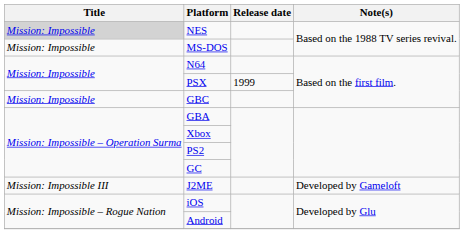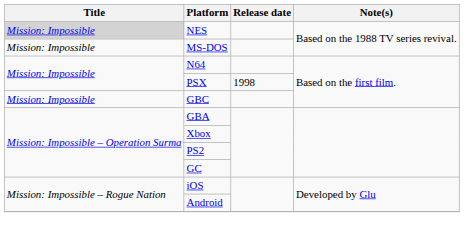PSX | Release date: 1999 -> 1998
- row: Mission: Impossible III | J2ME | Developed by Gameloft
